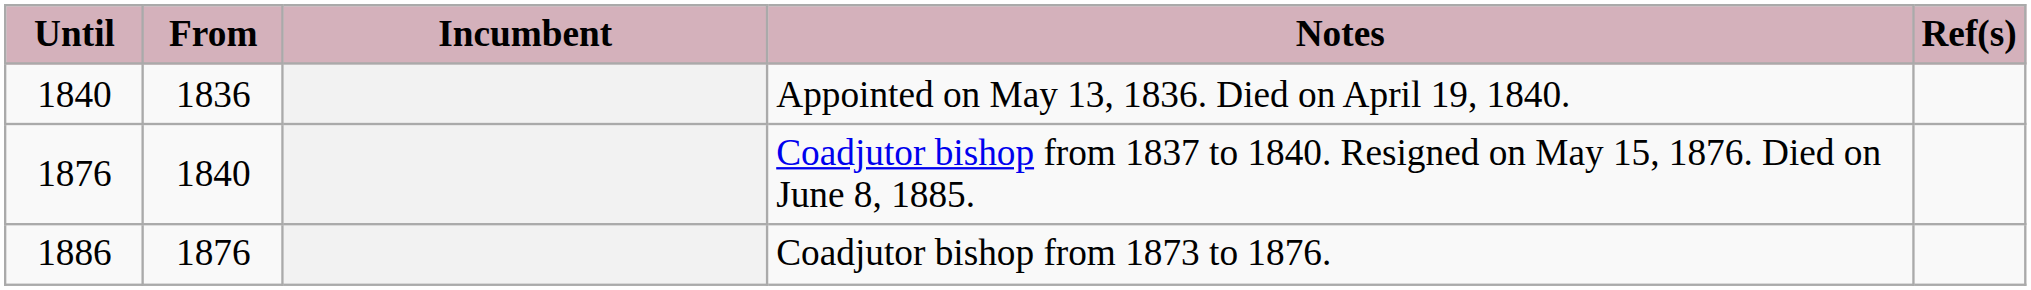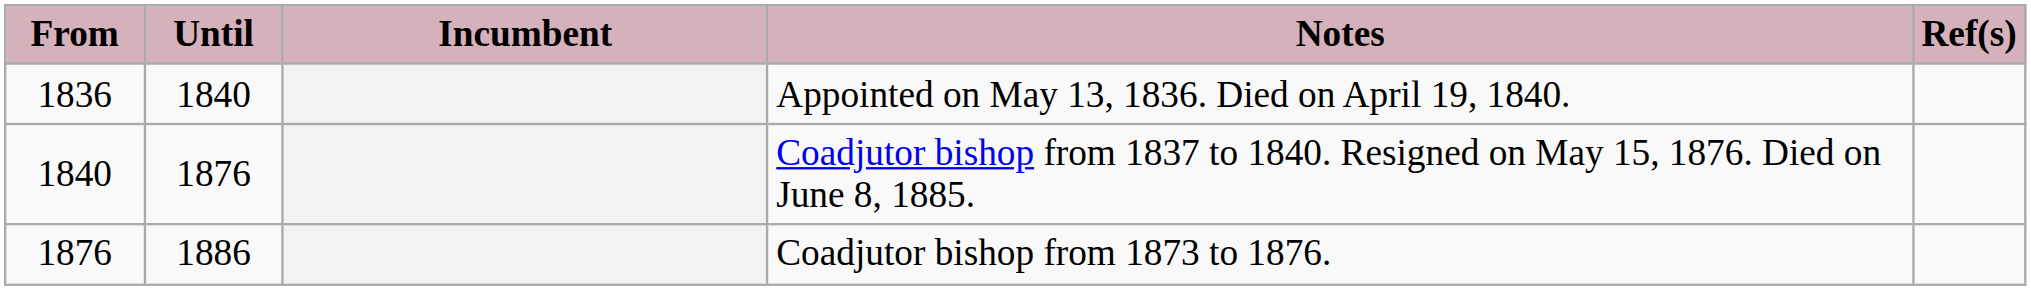columns swapped: From <-> Until
